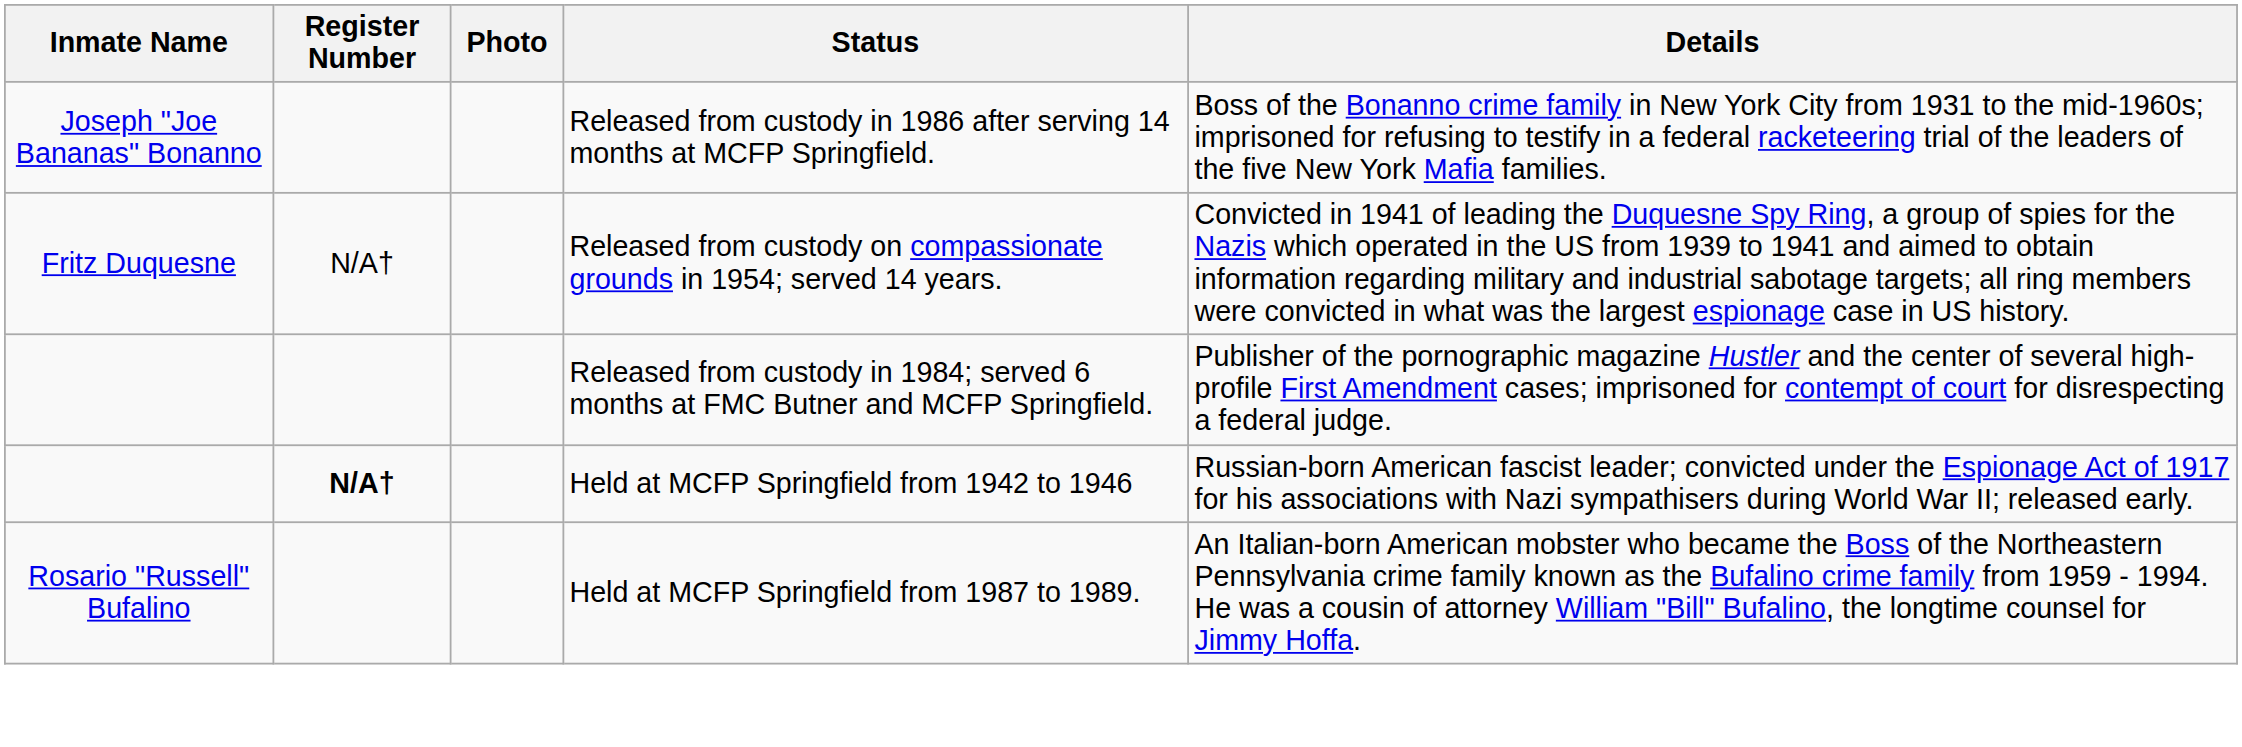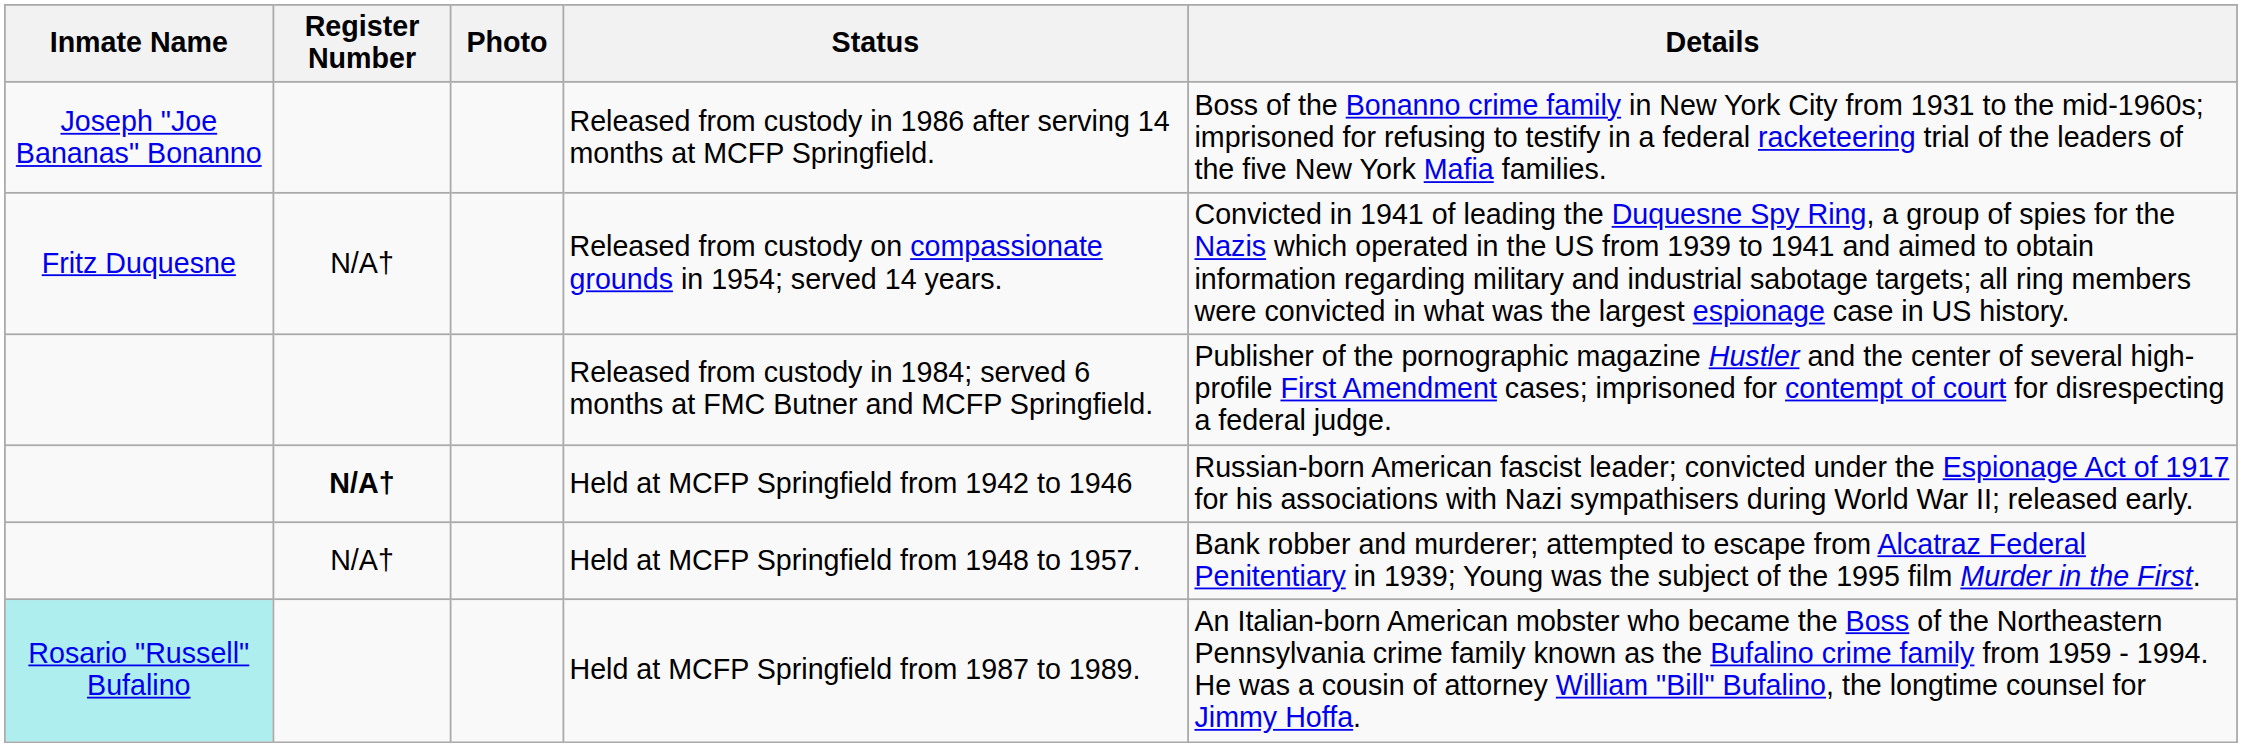+ row: N/A† | Held at MCFP Springfield from 1948 to 1957. | Bank robber and murderer; attempted to escape from Alcatraz Federal Penitentiary in 1939; Young was the subject of the 1995 film Murder in the First.
Held at MCFP Springfield from 1987 to 1989. | Inmate Name: no background -> paleturquoise background
